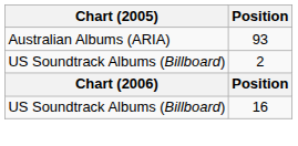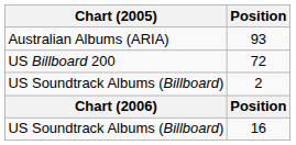+ row: US Billboard 200 | 72
